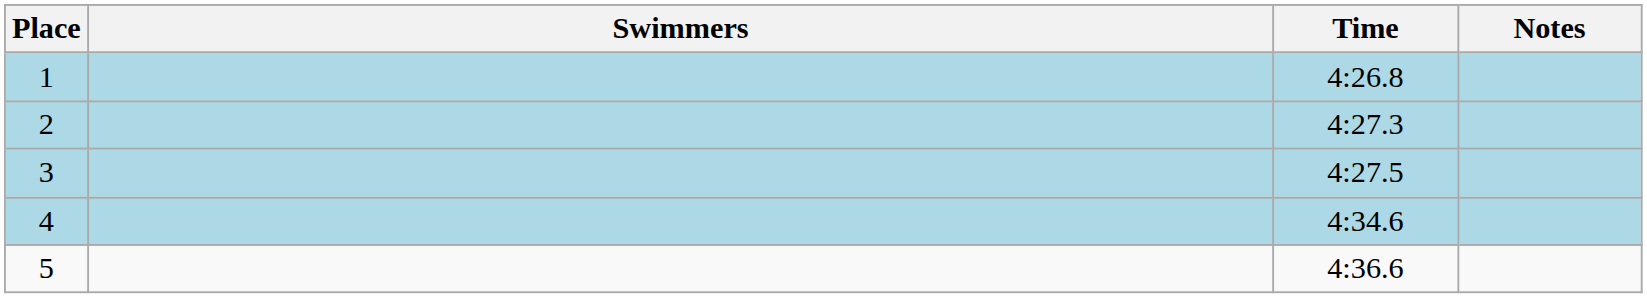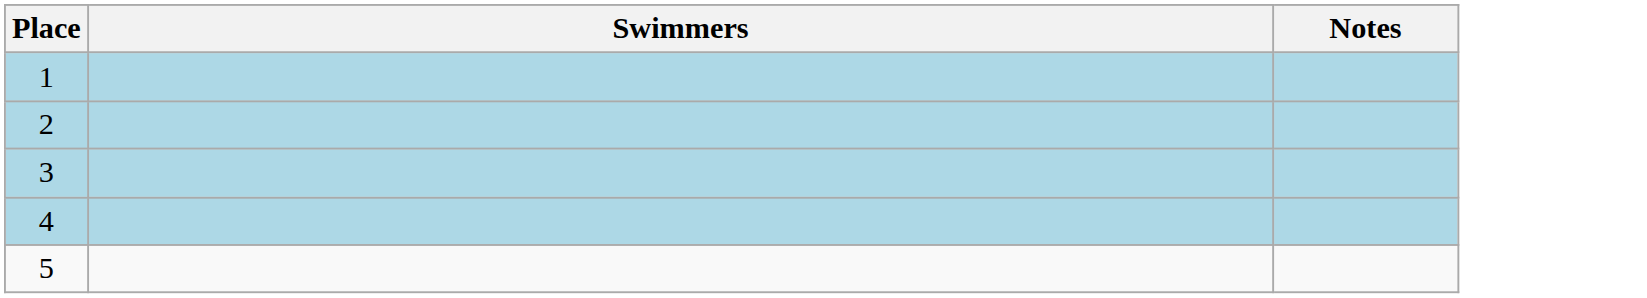- column: Time | 4:26.8 | 4:27.3 | 4:27.5 | 4:34.6 | 4:36.6
